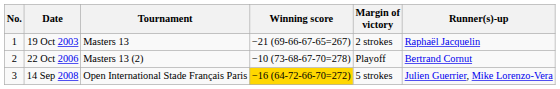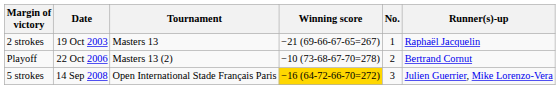columns swapped: No. <-> Margin of victory
